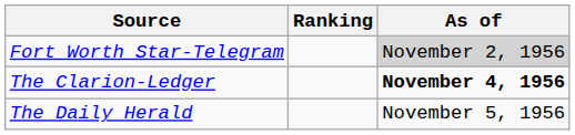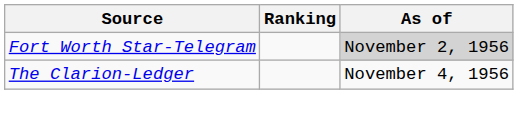The Clarion-Ledger | As of: bold -> normal
- row: The Daily Herald | November 5, 1956
